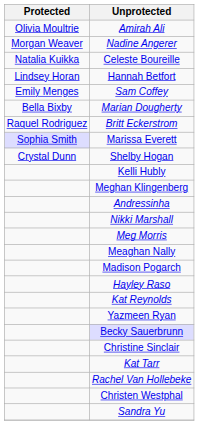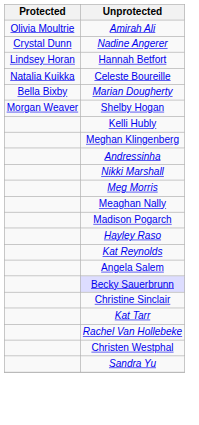Nadine Angerer | Protected: Morgan Weaver -> Crystal Dunn
rows swapped: Hannah Betfort <-> Celeste Boureille
- row: Emily Menges | Sam Coffey
- row: Raquel Rodriguez | Britt Eckerstrom
- row: Sophia Smith | Marissa Everett
Shelby Hogan | Protected: Crystal Dunn -> Morgan Weaver
- row: Yazmeen Ryan
+ row: Angela Salem
